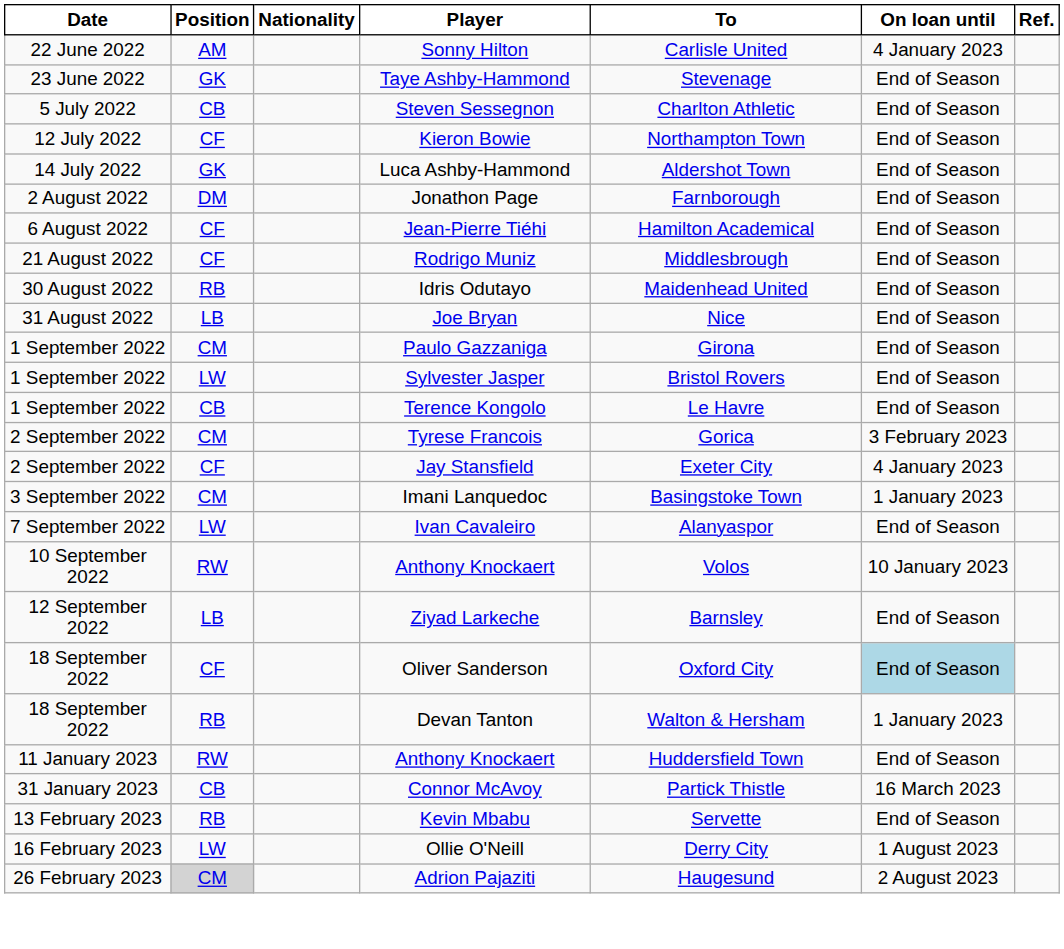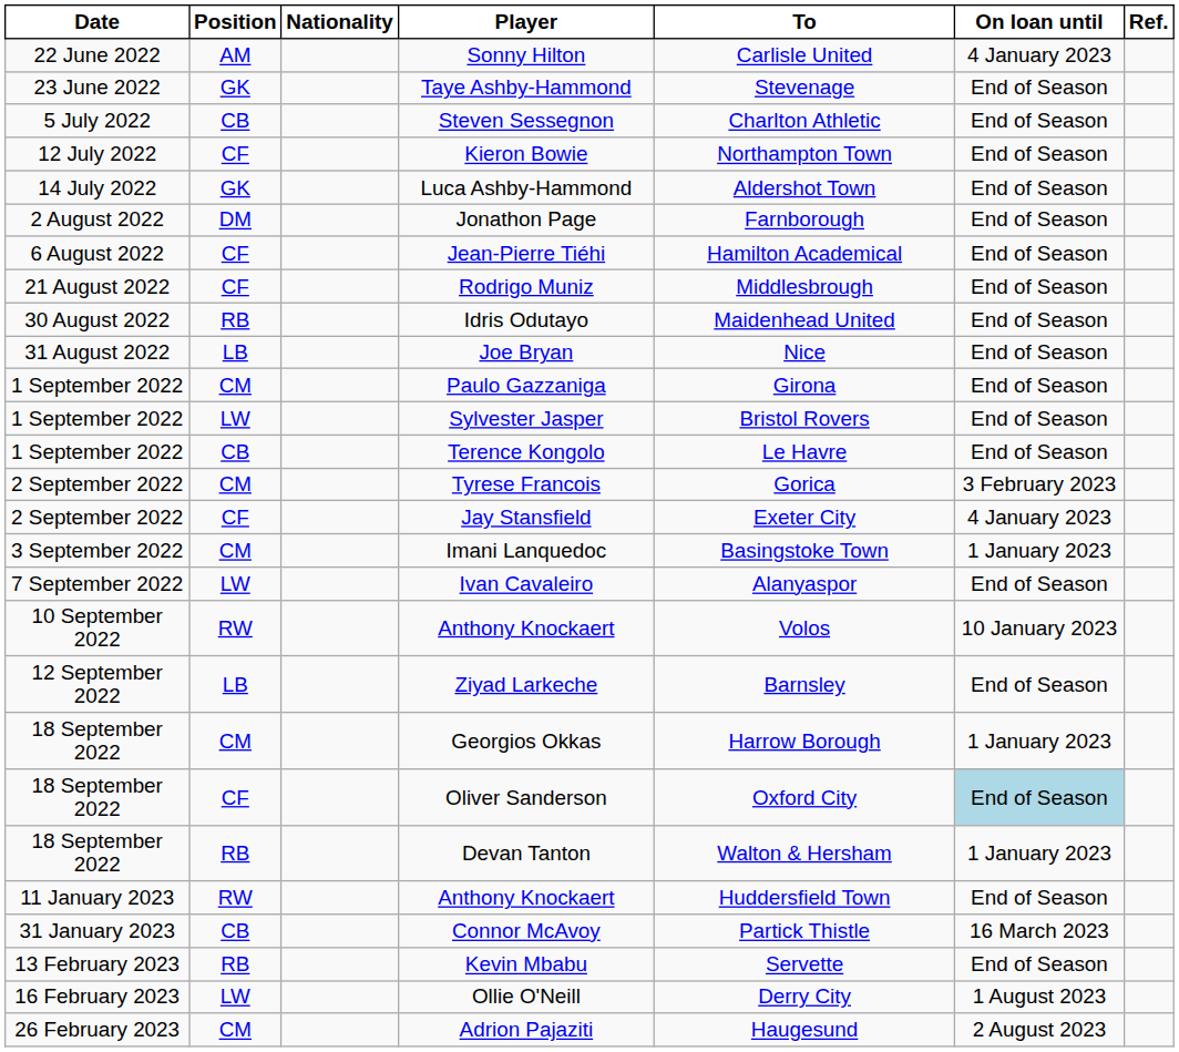+ row: 18 September 2022 | CM | Georgios Okkas | Harrow Borough | 1 January 2023
Adrion Pajaziti | Position: lightgrey background -> no background
